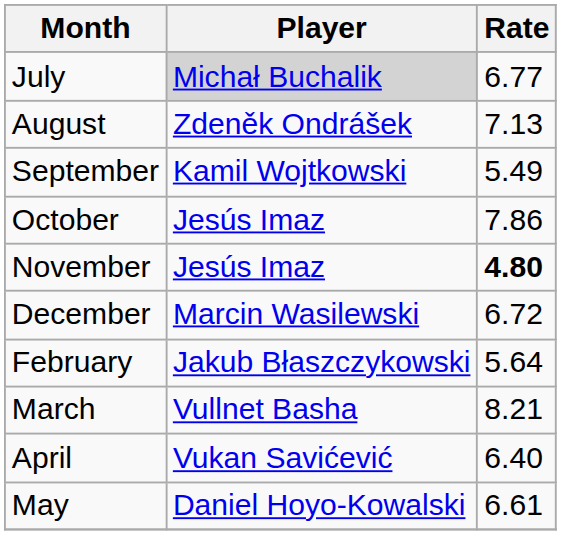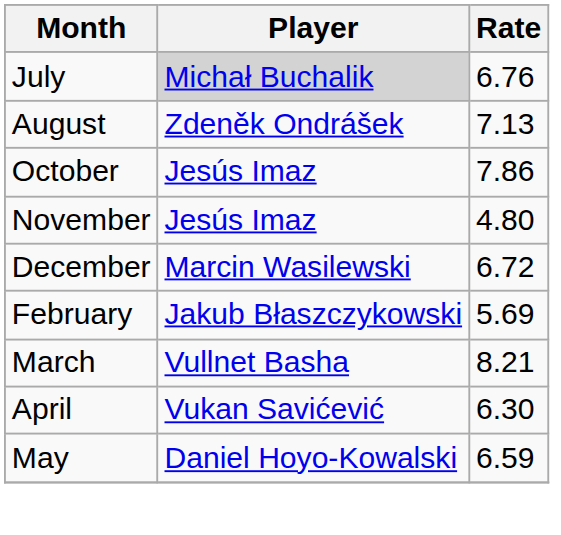July | Rate: 6.77 -> 6.76
- row: September | Kamil Wojtkowski | 5.49
November | Rate: bold -> normal
February | Rate: 5.64 -> 5.69
April | Rate: 6.40 -> 6.30
May | Rate: 6.61 -> 6.59
